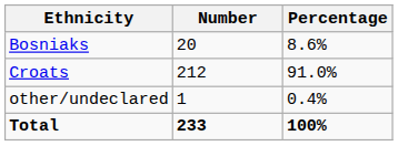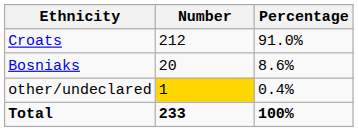rows swapped: Croats <-> Bosniaks
other/undeclared | Number: no background -> gold background
